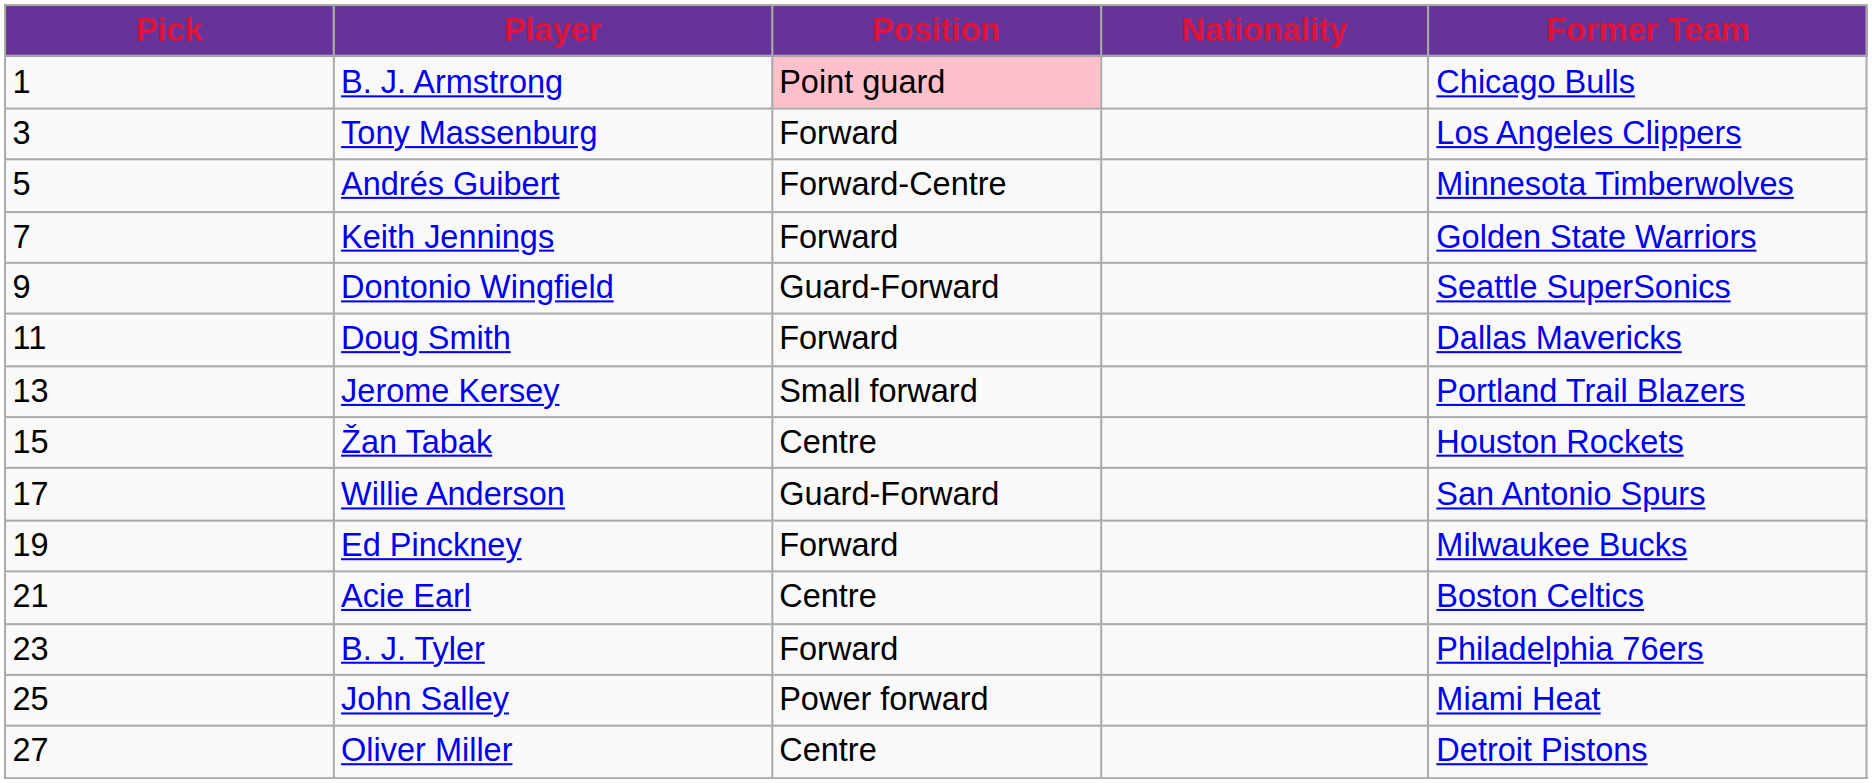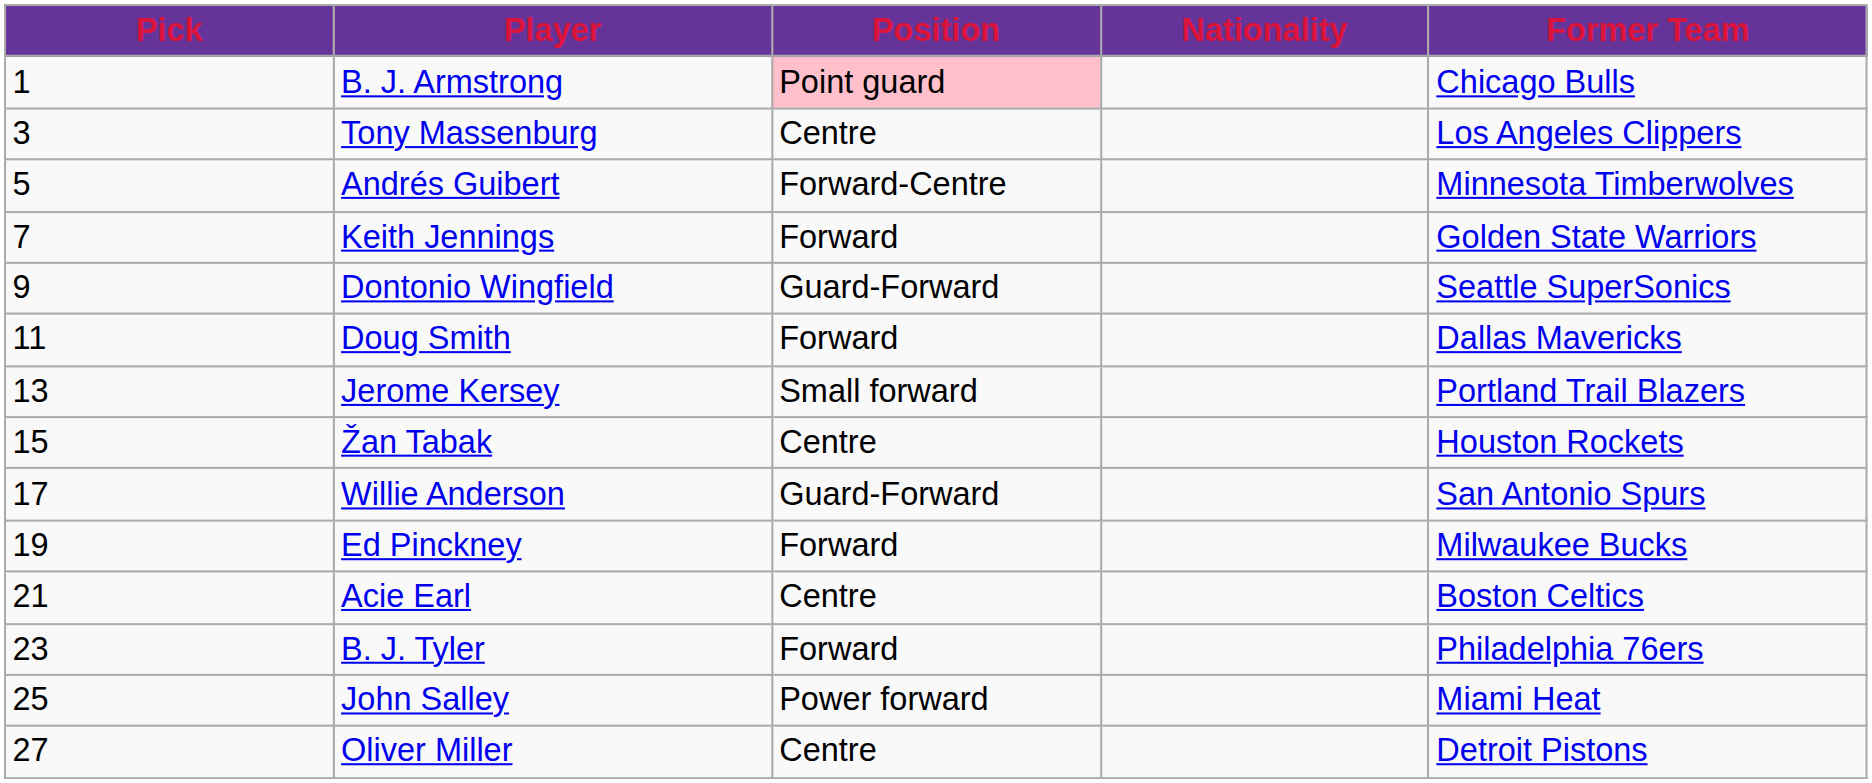Tony Massenburg | Position: Forward -> Centre
